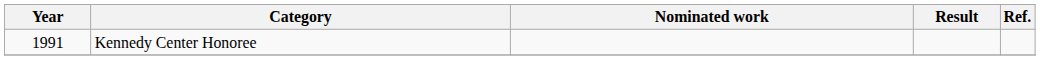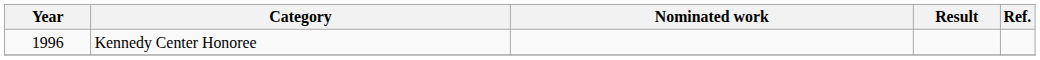Kennedy Center Honoree | Year: 1991 -> 1996
